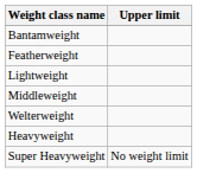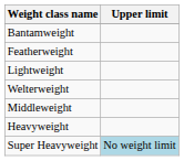rows swapped: Welterweight <-> Middleweight
Super Heavyweight | Upper limit: no background -> lightblue background
